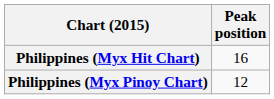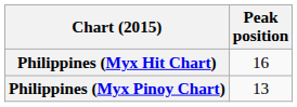Philippines (Myx Pinoy Chart) | Peak position: 12 -> 13
